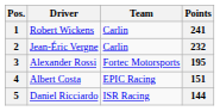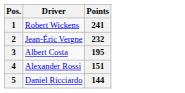- column: Team | Carlin | Carlin | Fortec Motorsports | EPIC Racing | ISR Racing
3 | Driver: Alexander Rossi -> Albert Costa
4 | Driver: Albert Costa -> Alexander Rossi
